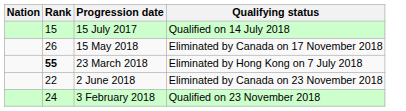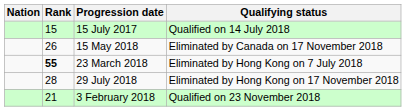- row: 22 | 2 June 2018 | Eliminated by Canada on 23 November 2018
+ row: 28 | 29 July 2018 | Eliminated by Hong Kong on 17 November 2018
3 February 2018 | Rank: 24 -> 21
